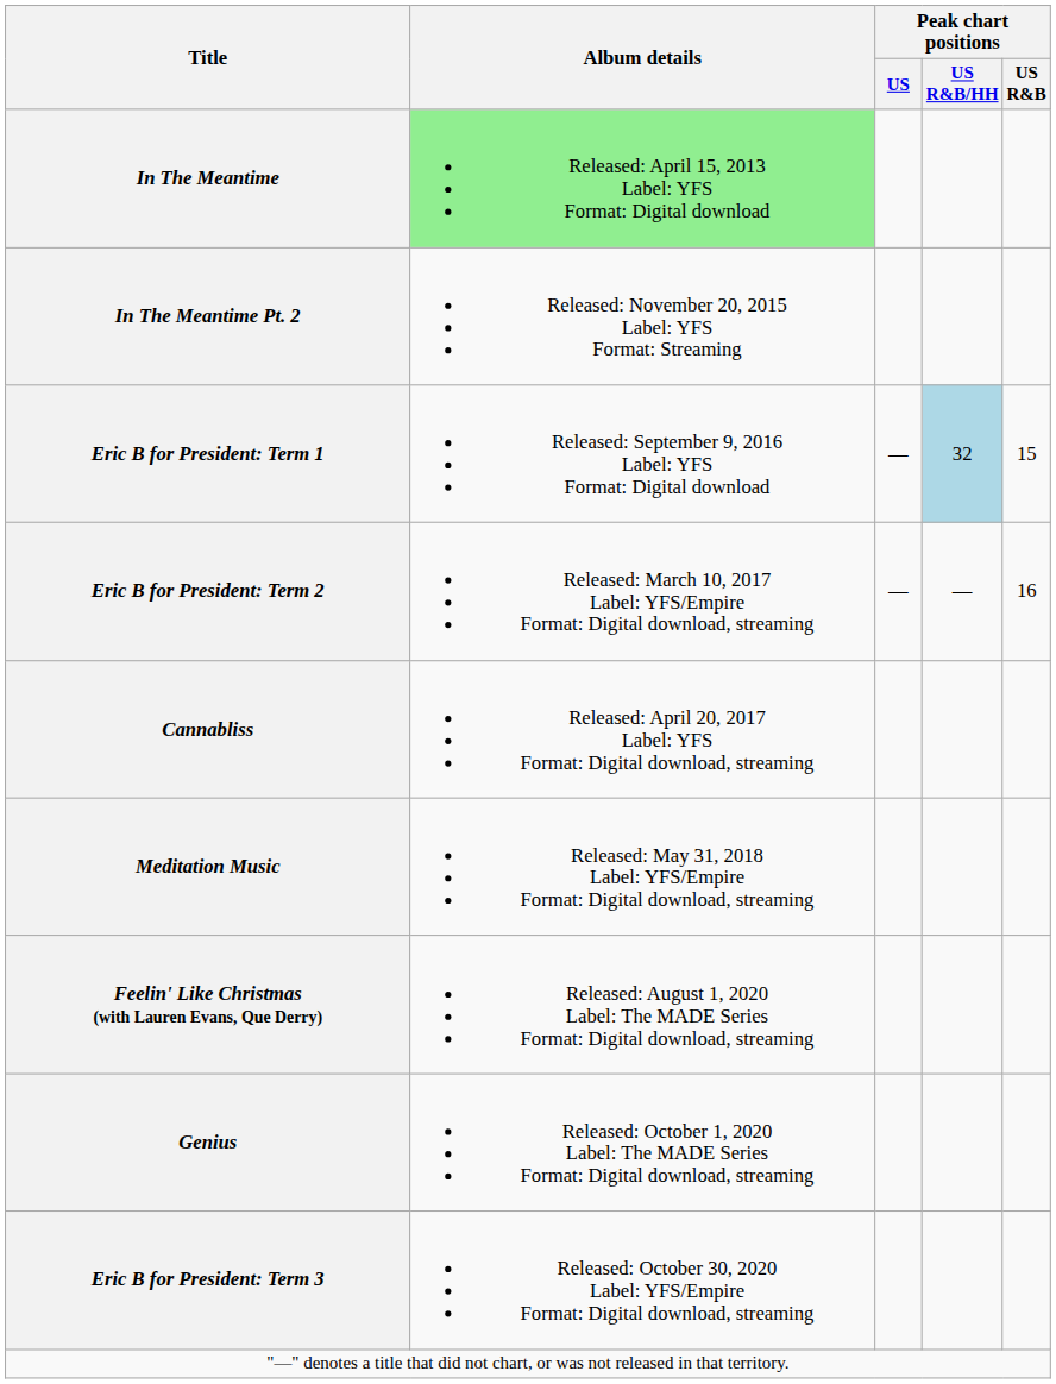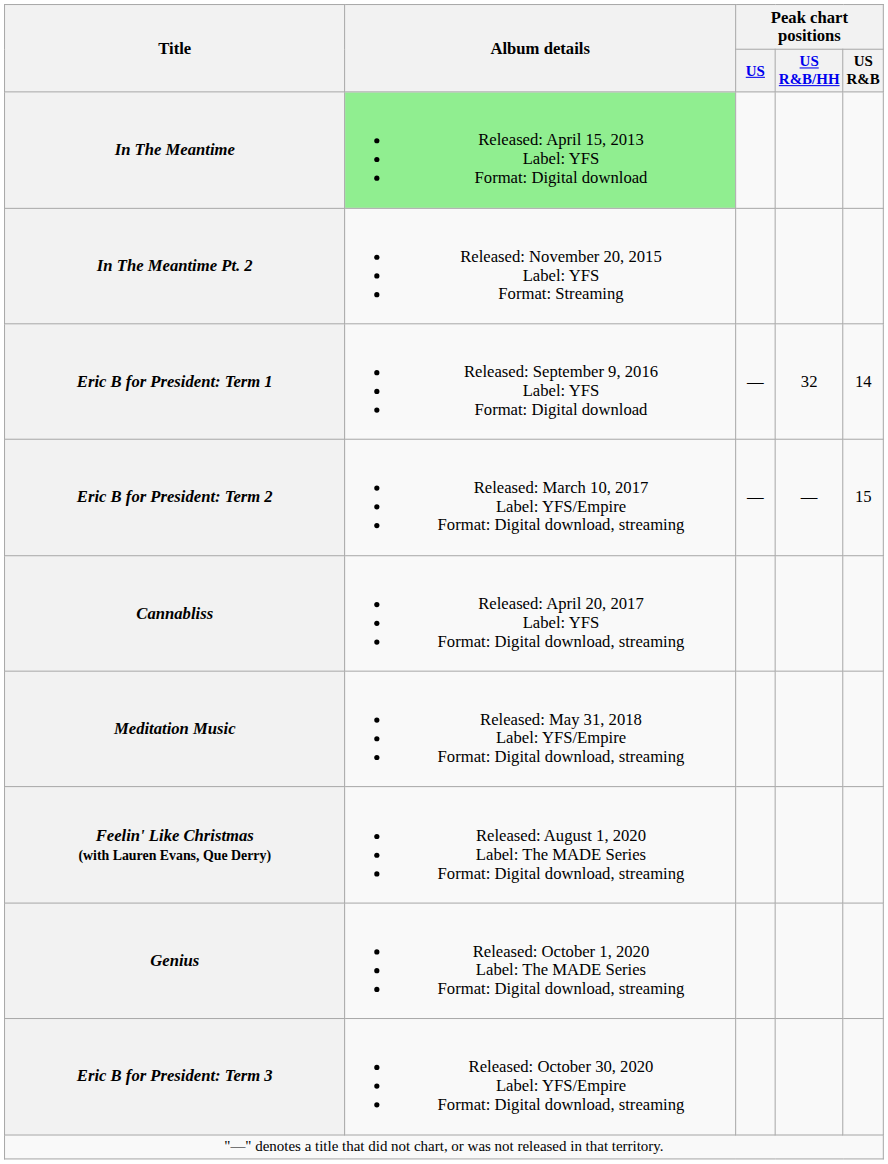Eric B for President: Term 1 | Peak chart positions / US R&B/HH: lightblue background -> no background
Eric B for President: Term 1 | Peak chart positions / US R&B: 15 -> 14
Eric B for President: Term 2 | Peak chart positions / US R&B: 16 -> 15
